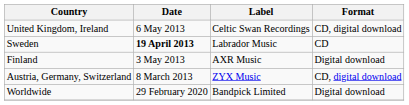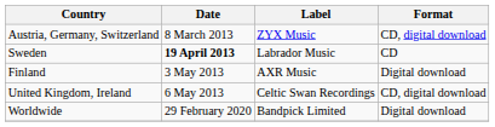rows swapped: Austria, Germany, Switzerland <-> United Kingdom, Ireland
